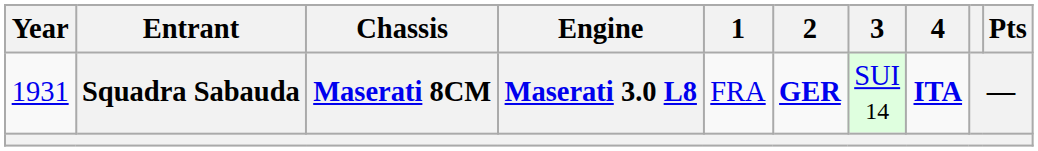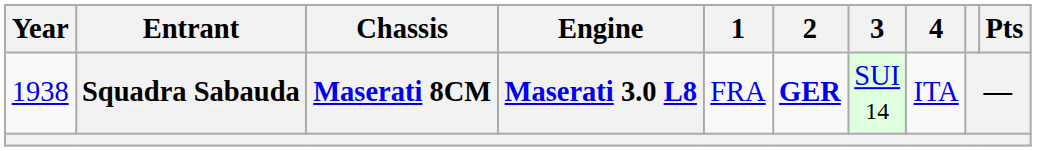Squadra Sabauda | Year: 1931 -> 1938
Squadra Sabauda | 4: bold -> normal
